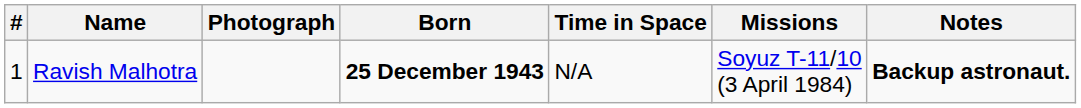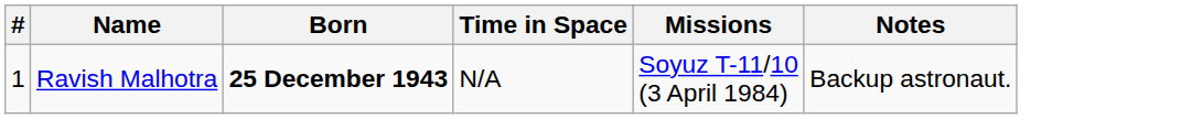- column: Photograph
Ravish Malhotra | Notes: bold -> normal
